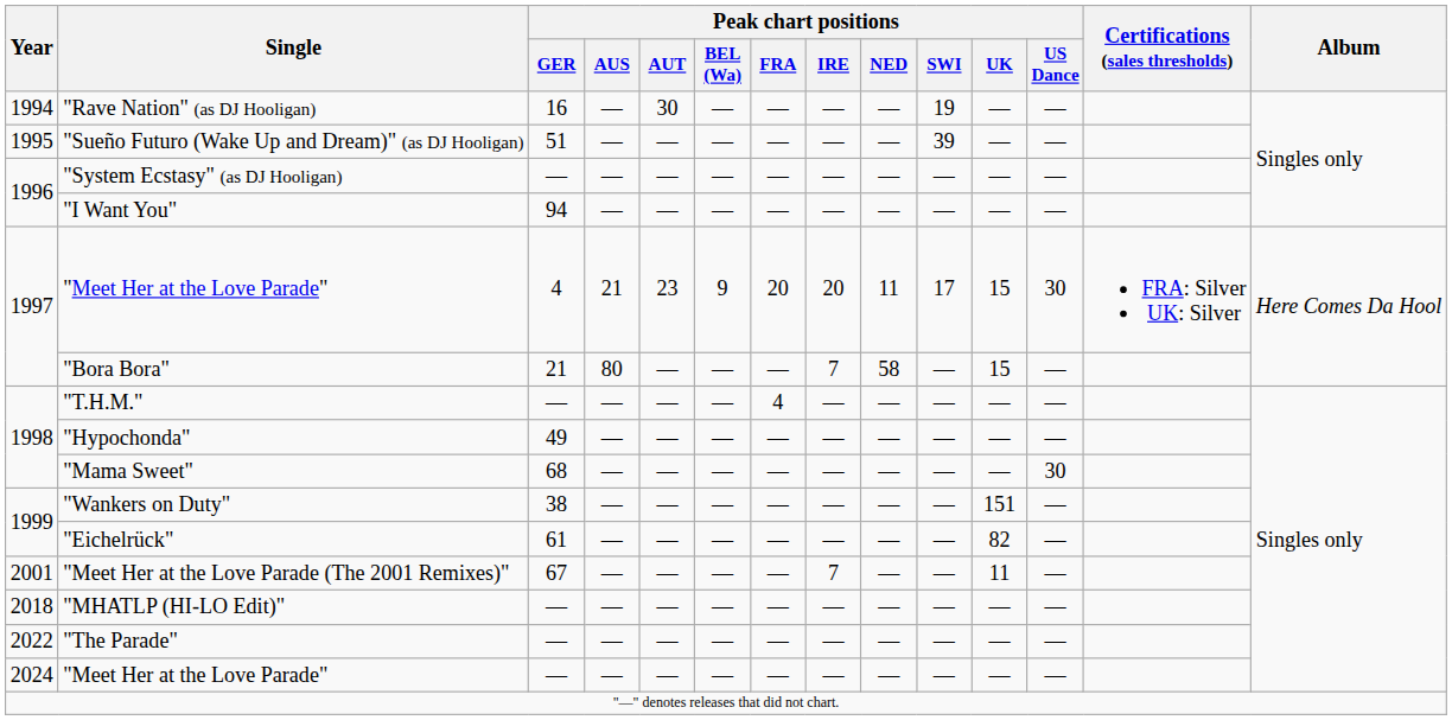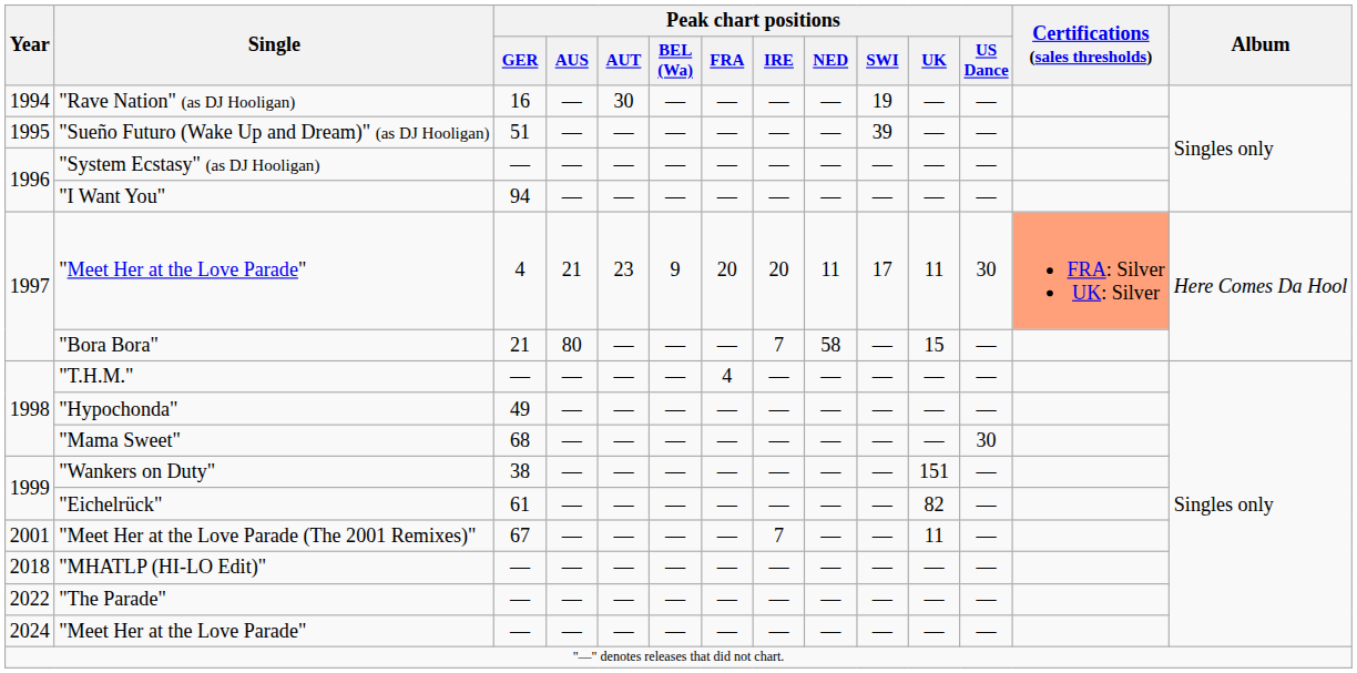"Meet Her at the Love Parade" / 4 | Peak chart positions / UK: 15 -> 11
"Meet Her at the Love Parade" / 4 | Certifications (sales thresholds): no background -> lightsalmon background
